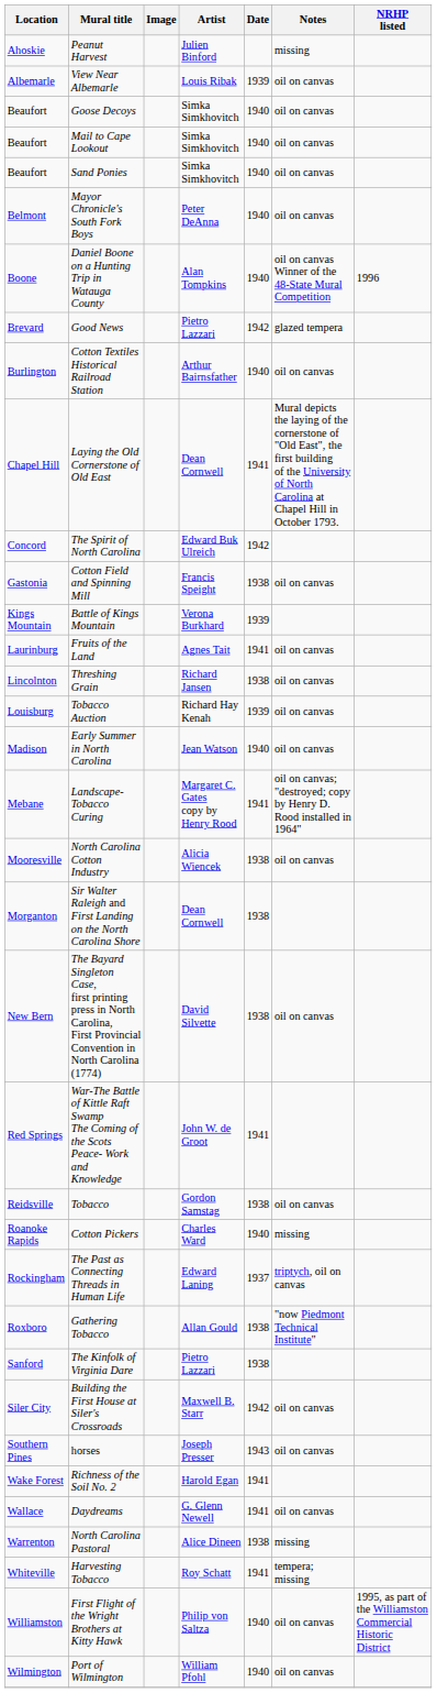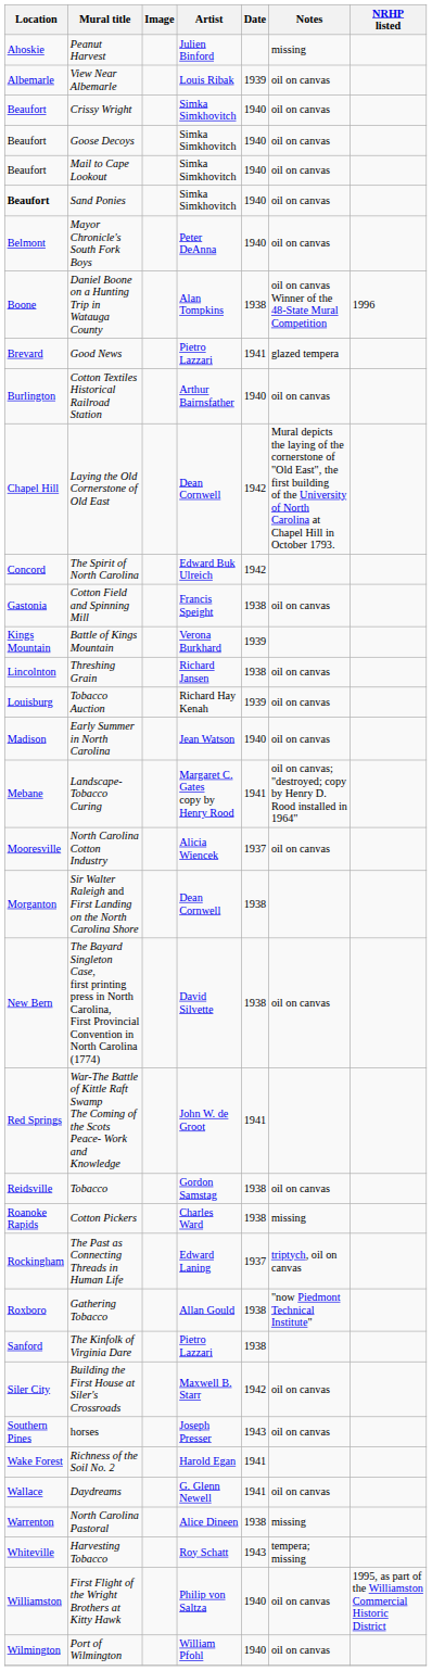+ row: Beaufort | Crissy Wright | Simka Simkhovitch | 1940 | oil on canvas
Sand Ponies | Location: normal -> bold
Daniel Boone on a Hunting Trip in Watauga County | Date: 1940 -> 1938
Good News | Date: 1942 -> 1941
Laying the Old Cornerstone of Old East | Date: 1941 -> 1942
- row: Laurinburg | Fruits of the Land | Agnes Tait | 1941 | oil on canvas
North Carolina Cotton Industry | Date: 1938 -> 1937
Cotton Pickers | Date: 1940 -> 1938
Harvesting Tobacco | Date: 1941 -> 1943
